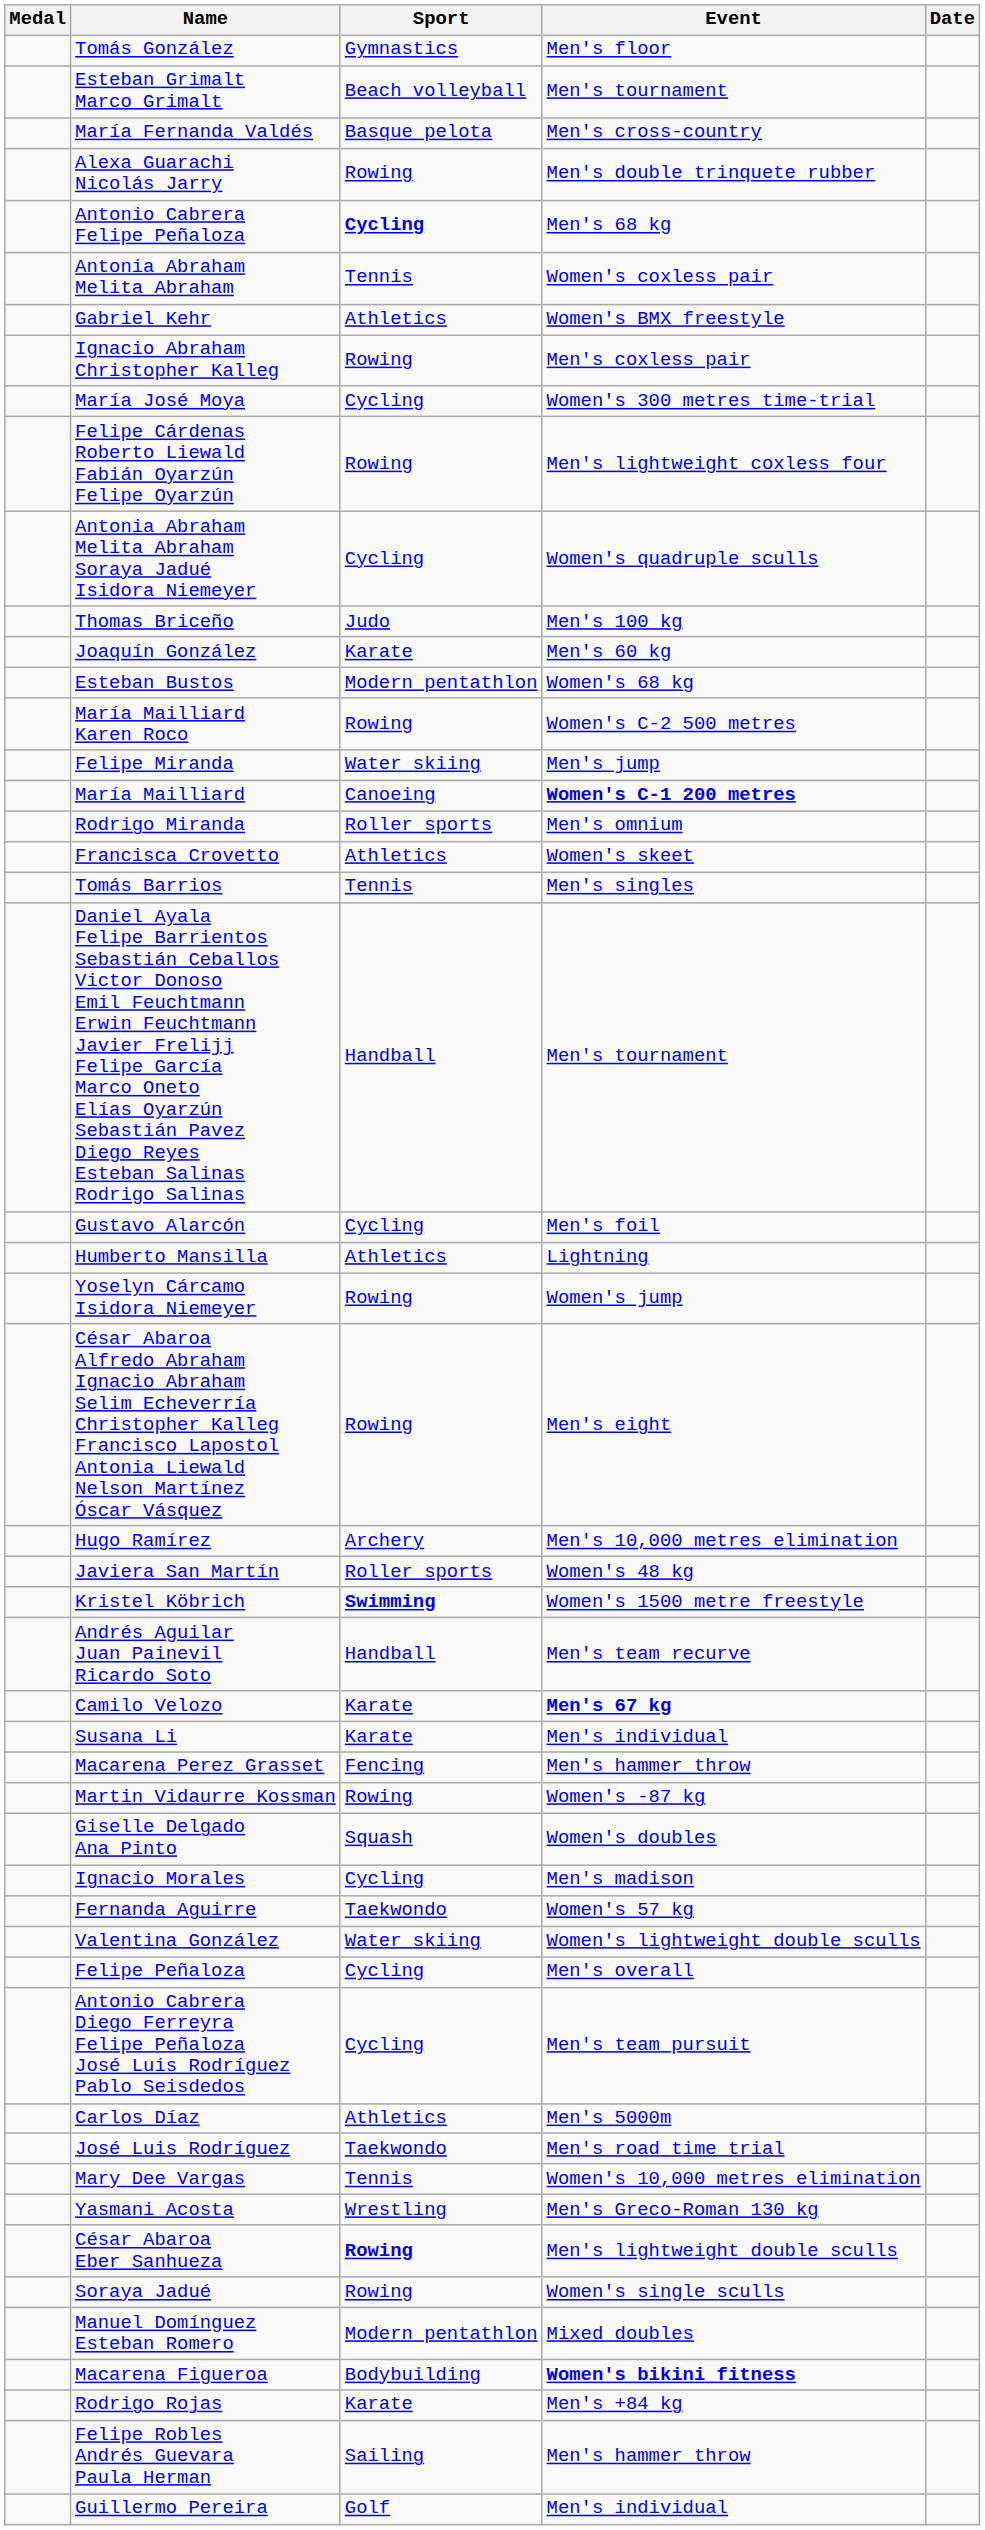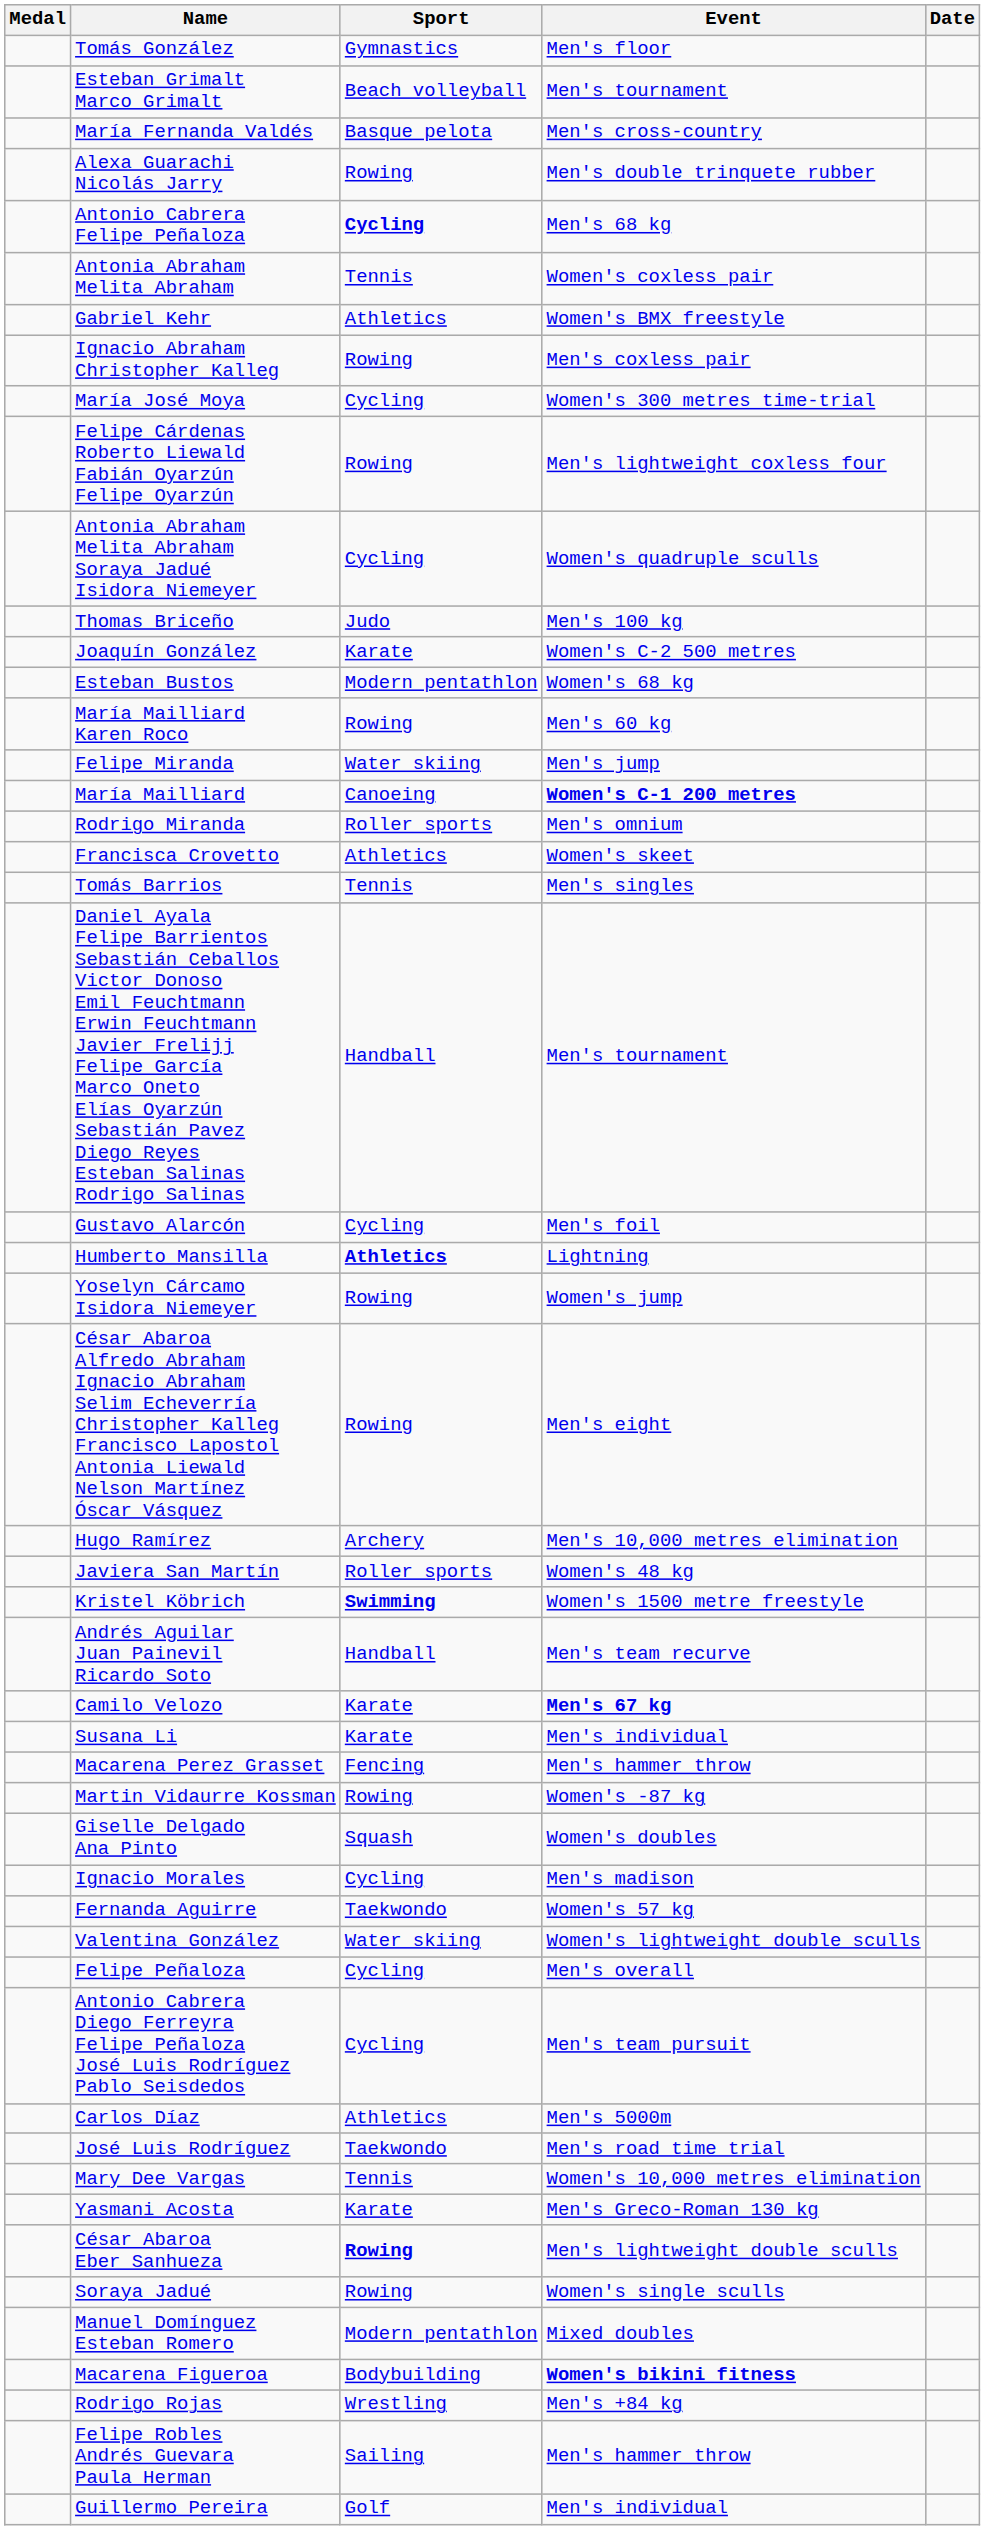Joaquín González | Event: Men's 60 kg -> Women's C-2 500 metres
María Mailliard Karen Roco | Event: Women's C-2 500 metres -> Men's 60 kg
Humberto Mansilla | Sport: normal -> bold
Yasmani Acosta | Sport: Wrestling -> Karate
Rodrigo Rojas | Sport: Karate -> Wrestling
